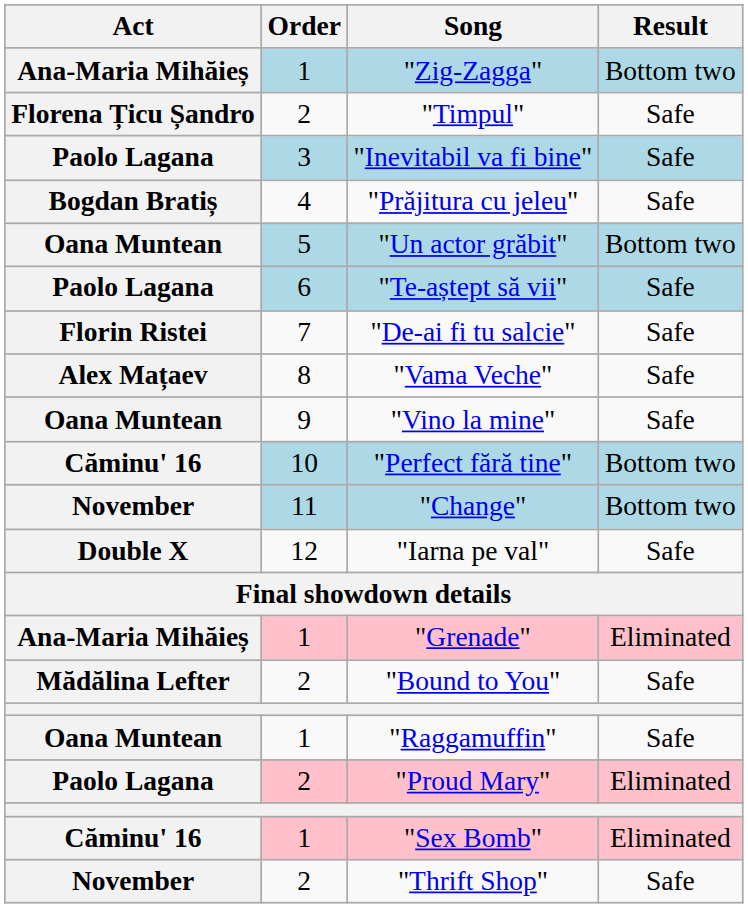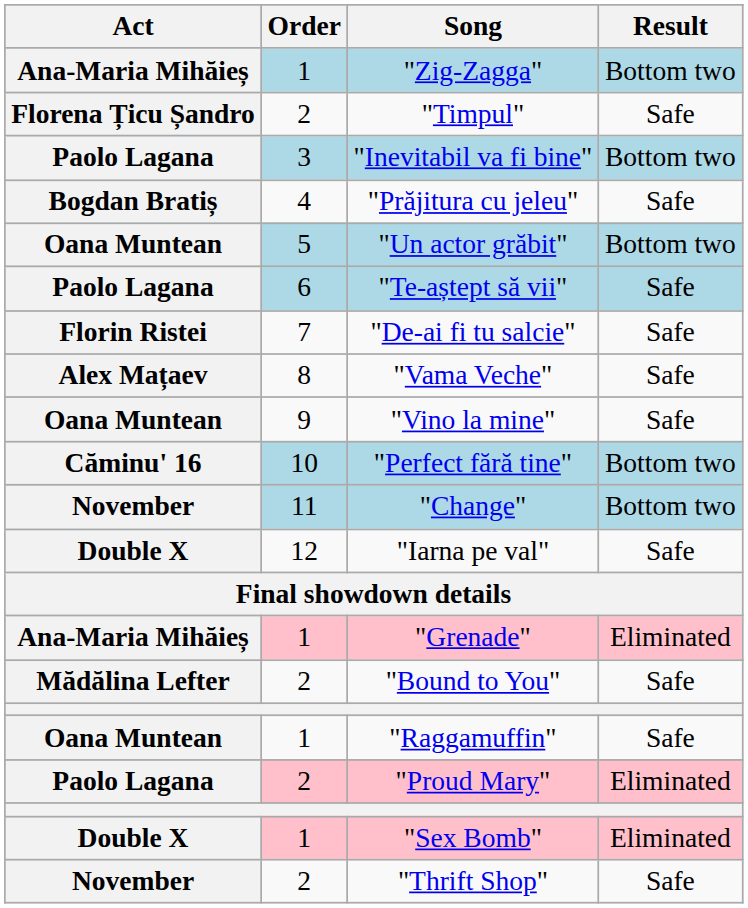"Inevitabil va fi bine" | Result: Safe -> Bottom two
"Sex Bomb" | Act: Căminu' 16 -> Double X
